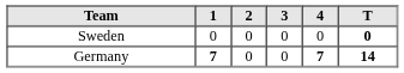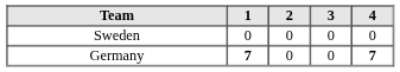- column: T | 0 | 14
